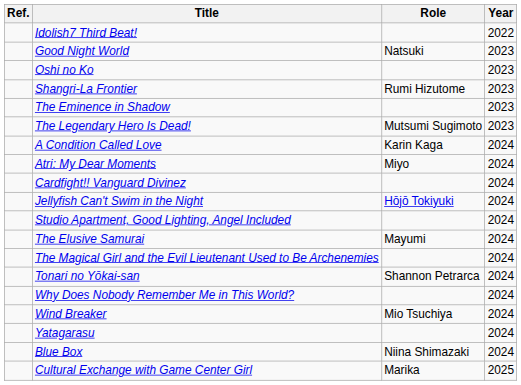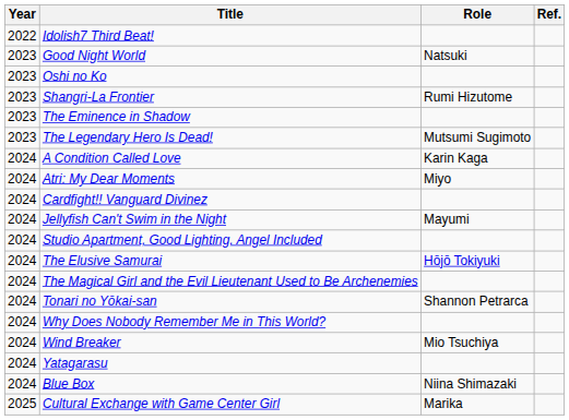columns swapped: Year <-> Ref.
Jellyfish Can't Swim in the Night | Role: Hōjō Tokiyuki -> Mayumi
The Elusive Samurai | Role: Mayumi -> Hōjō Tokiyuki
